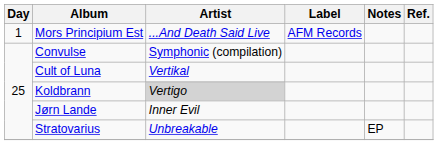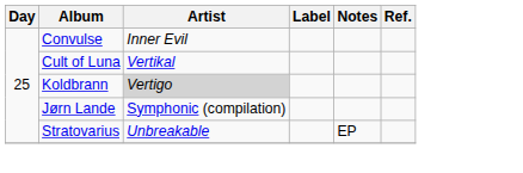- row: 1 | Mors Principium Est | ...And Death Said Live | AFM Records
Convulse | Artist: Symphonic (compilation) -> Inner Evil
Jørn Lande | Artist: Inner Evil -> Symphonic (compilation)
